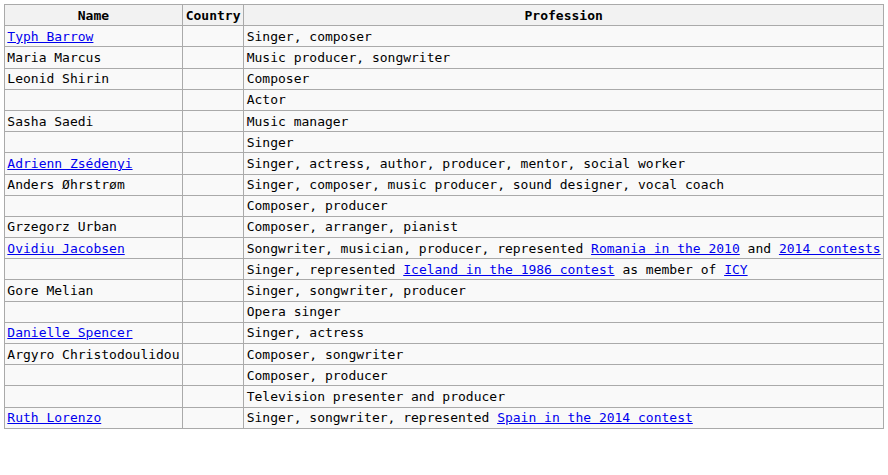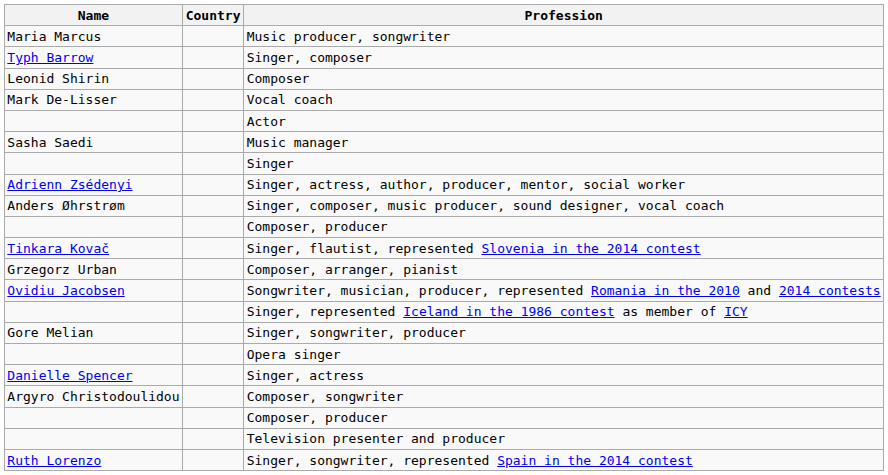rows swapped: Singer, composer <-> Music producer, songwriter
+ row: Mark De-Lisser | Vocal coach
+ row: Tinkara Kovač | Singer, flautist, represented Slovenia in the 2014 contest
